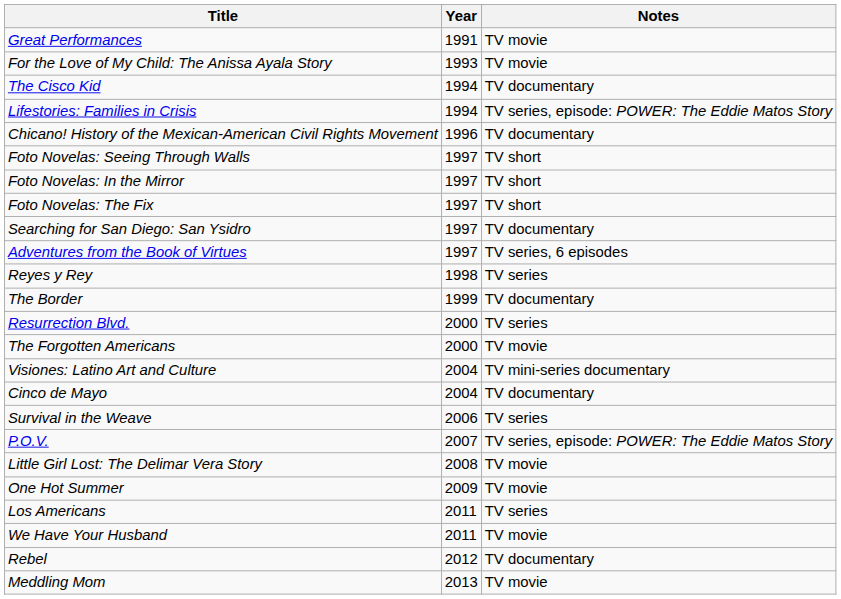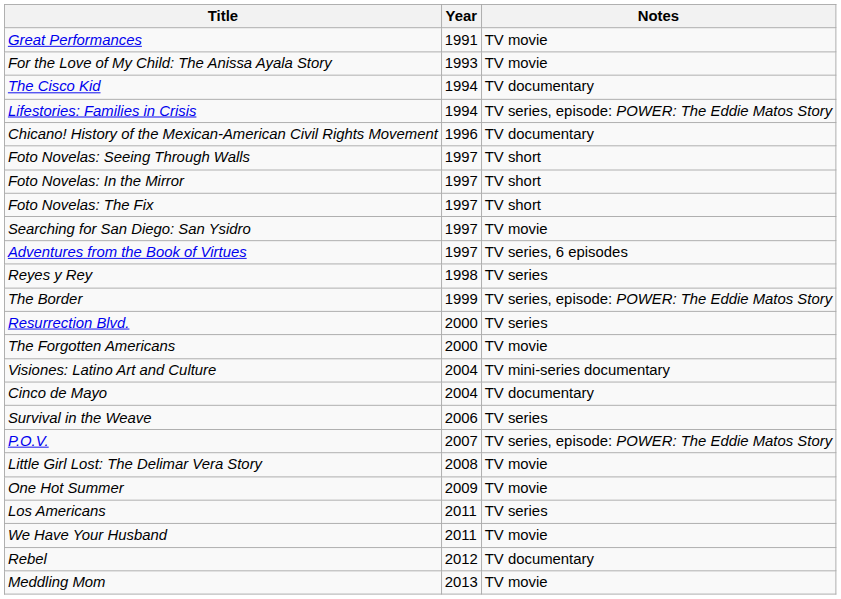Searching for San Diego: San Ysidro | Notes: TV documentary -> TV movie
The Border | Notes: TV documentary -> TV series, episode: POWER: The Eddie Matos Story
